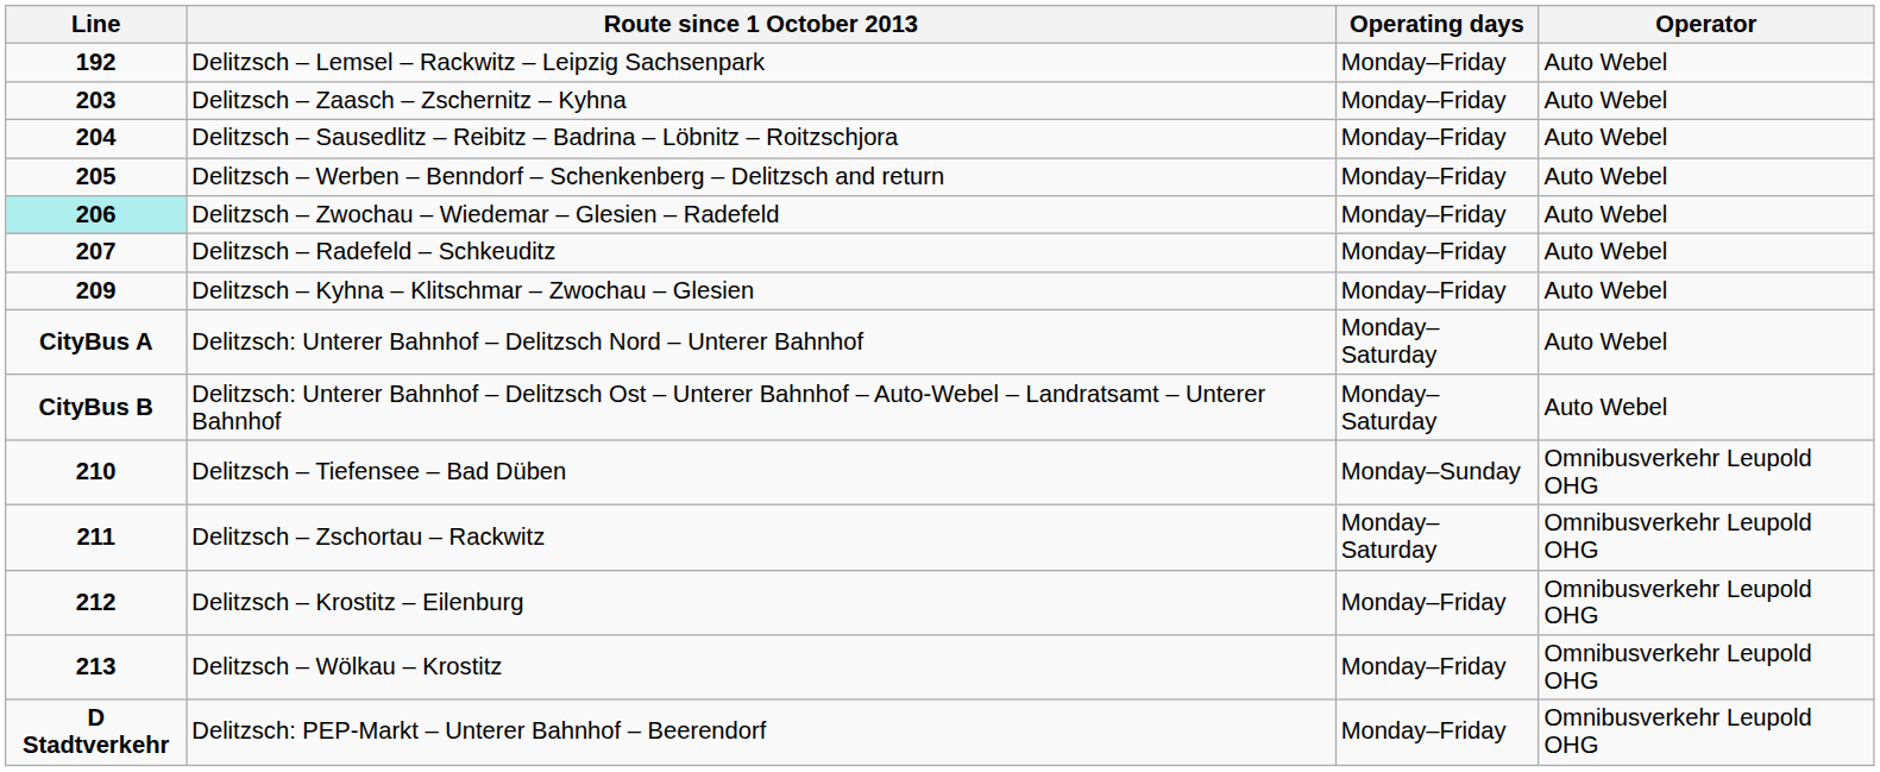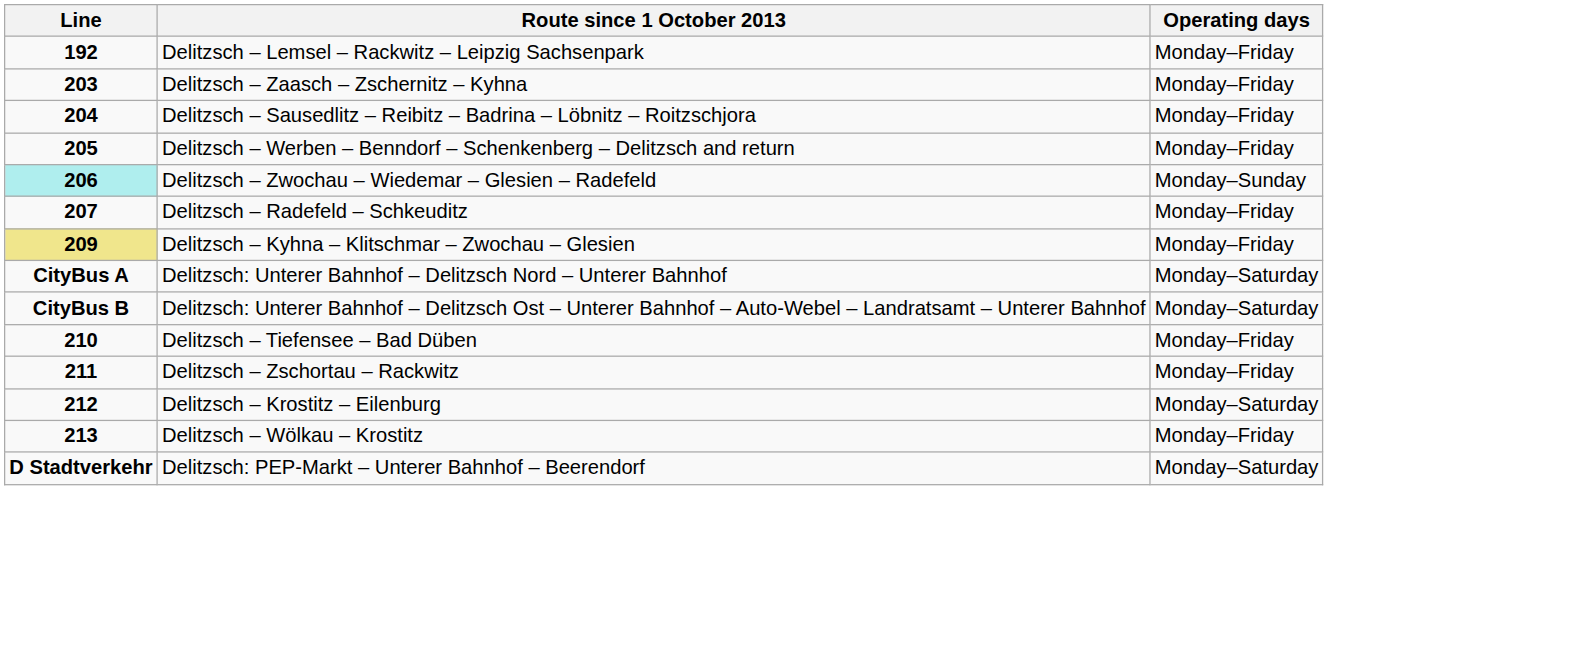- column: Operator | Auto Webel | Auto Webel | Auto Webel | Auto Webel | Auto Webel | Auto Webel | Auto Webel | Auto Webel | Auto Webel | Omnibusverkehr Leupold OHG | Omnibusverkehr Leupold OHG | Omnibusverkehr Leupold OHG | Omnibusverkehr Leupold OHG | Omnibusverkehr Leupold OHG
Delitzsch – Zwochau – Wiedemar – Glesien – Radefeld | Operating days: Monday–Friday -> Monday–Sunday
Delitzsch – Kyhna – Klitschmar – Zwochau – Glesien | Line: no background -> khaki background
Delitzsch – Tiefensee – Bad Düben | Operating days: Monday–Sunday -> Monday–Friday
Delitzsch – Zschortau – Rackwitz | Operating days: Monday–Saturday -> Monday–Friday
Delitzsch – Krostitz – Eilenburg | Operating days: Monday–Friday -> Monday–Saturday
Delitzsch: PEP-Markt – Unterer Bahnhof – Beerendorf | Operating days: Monday–Friday -> Monday–Saturday
